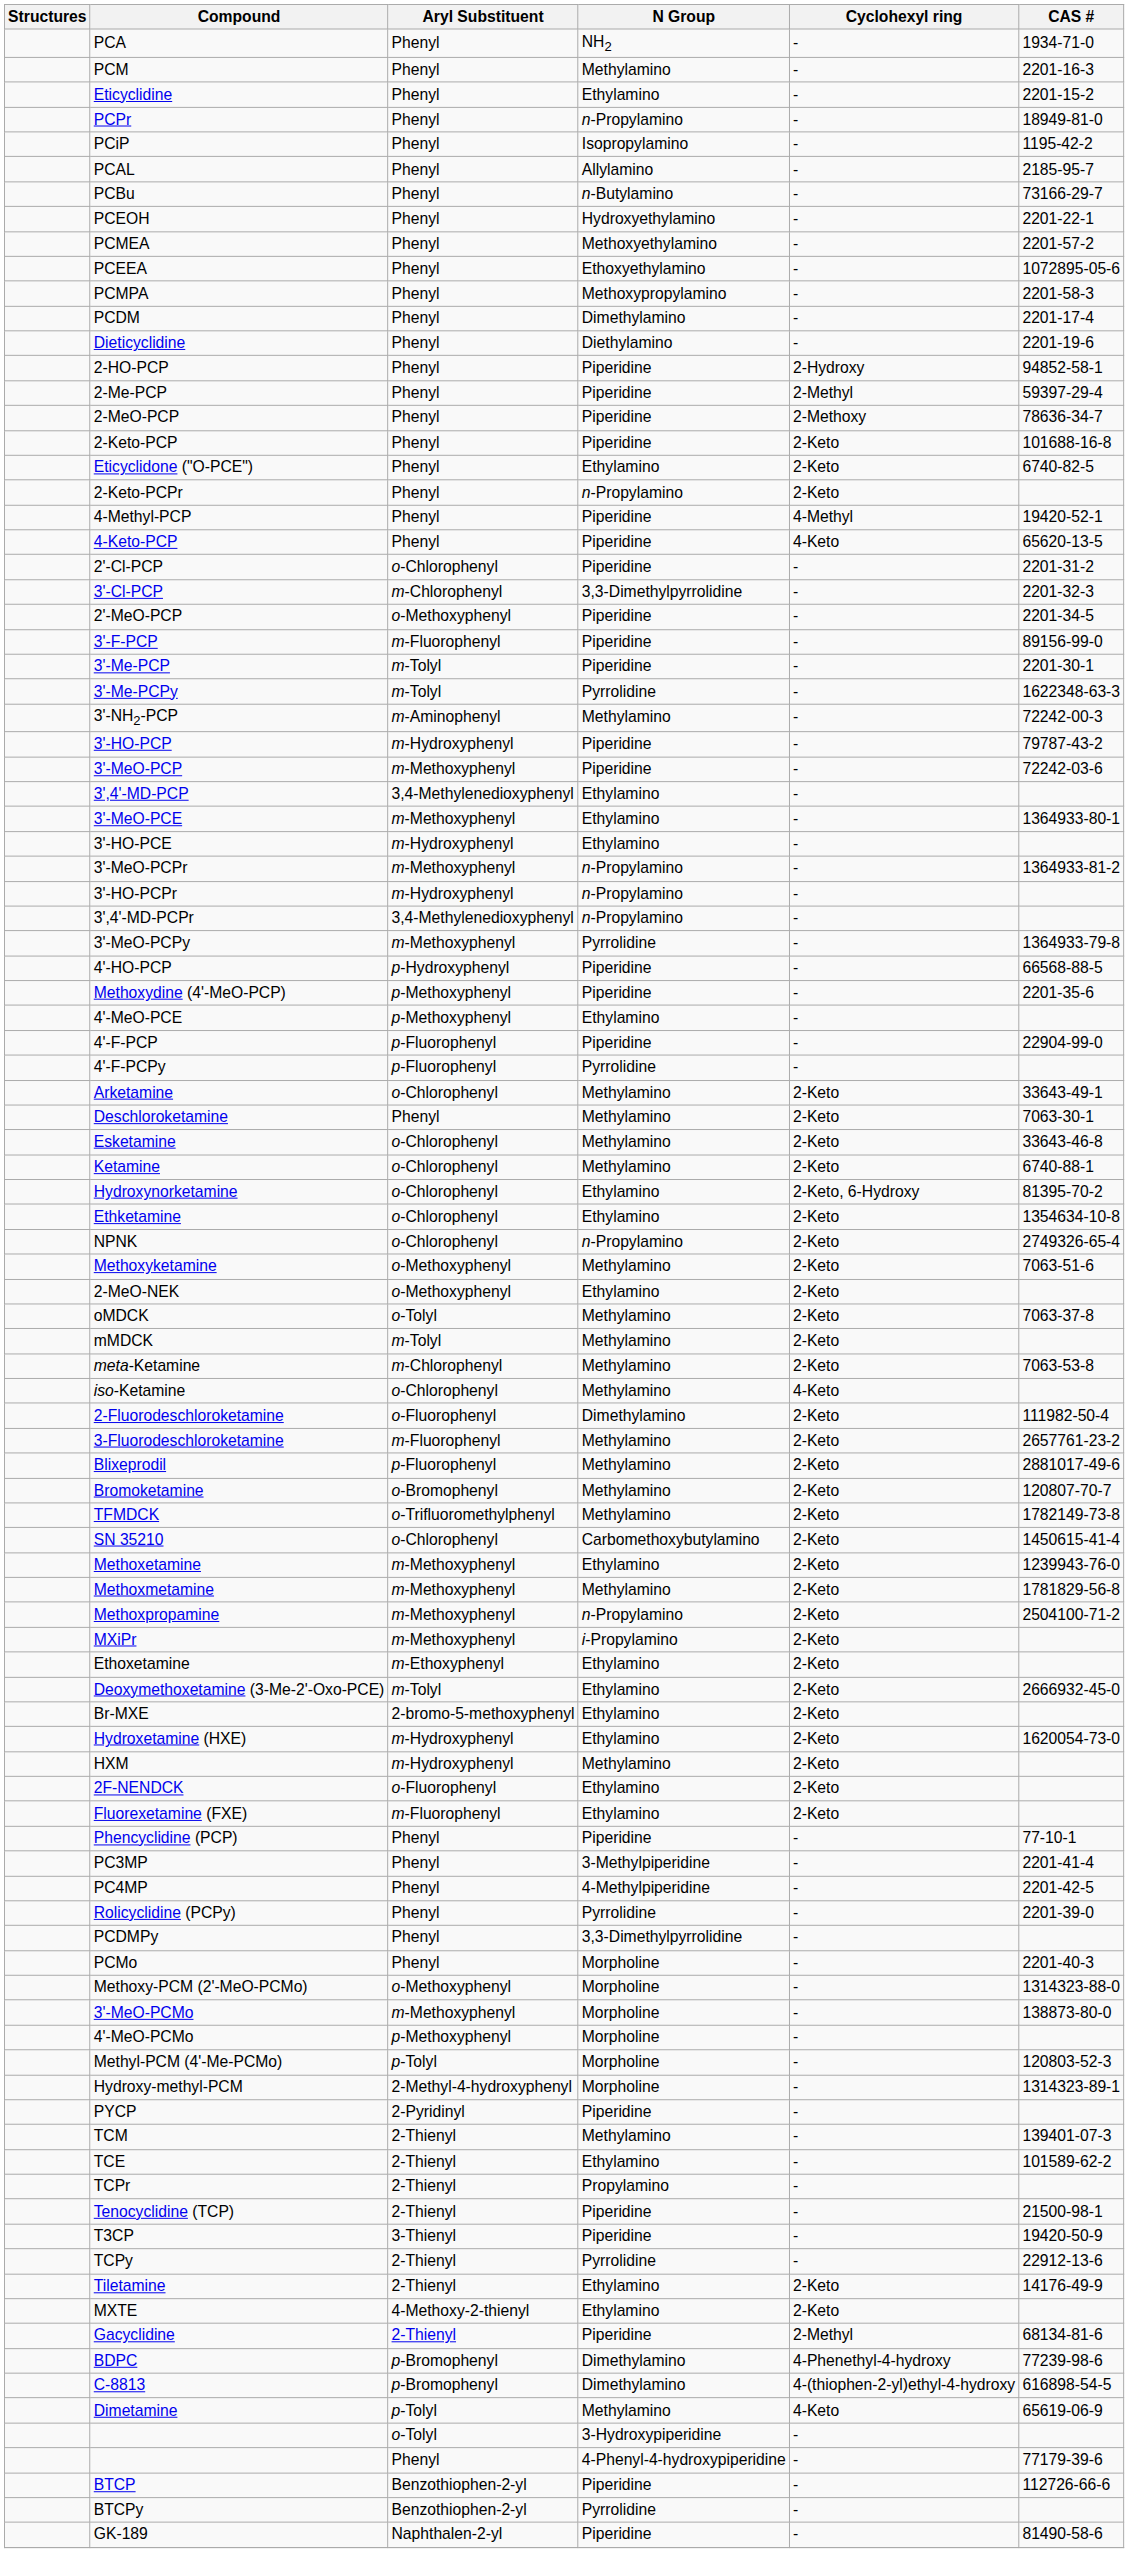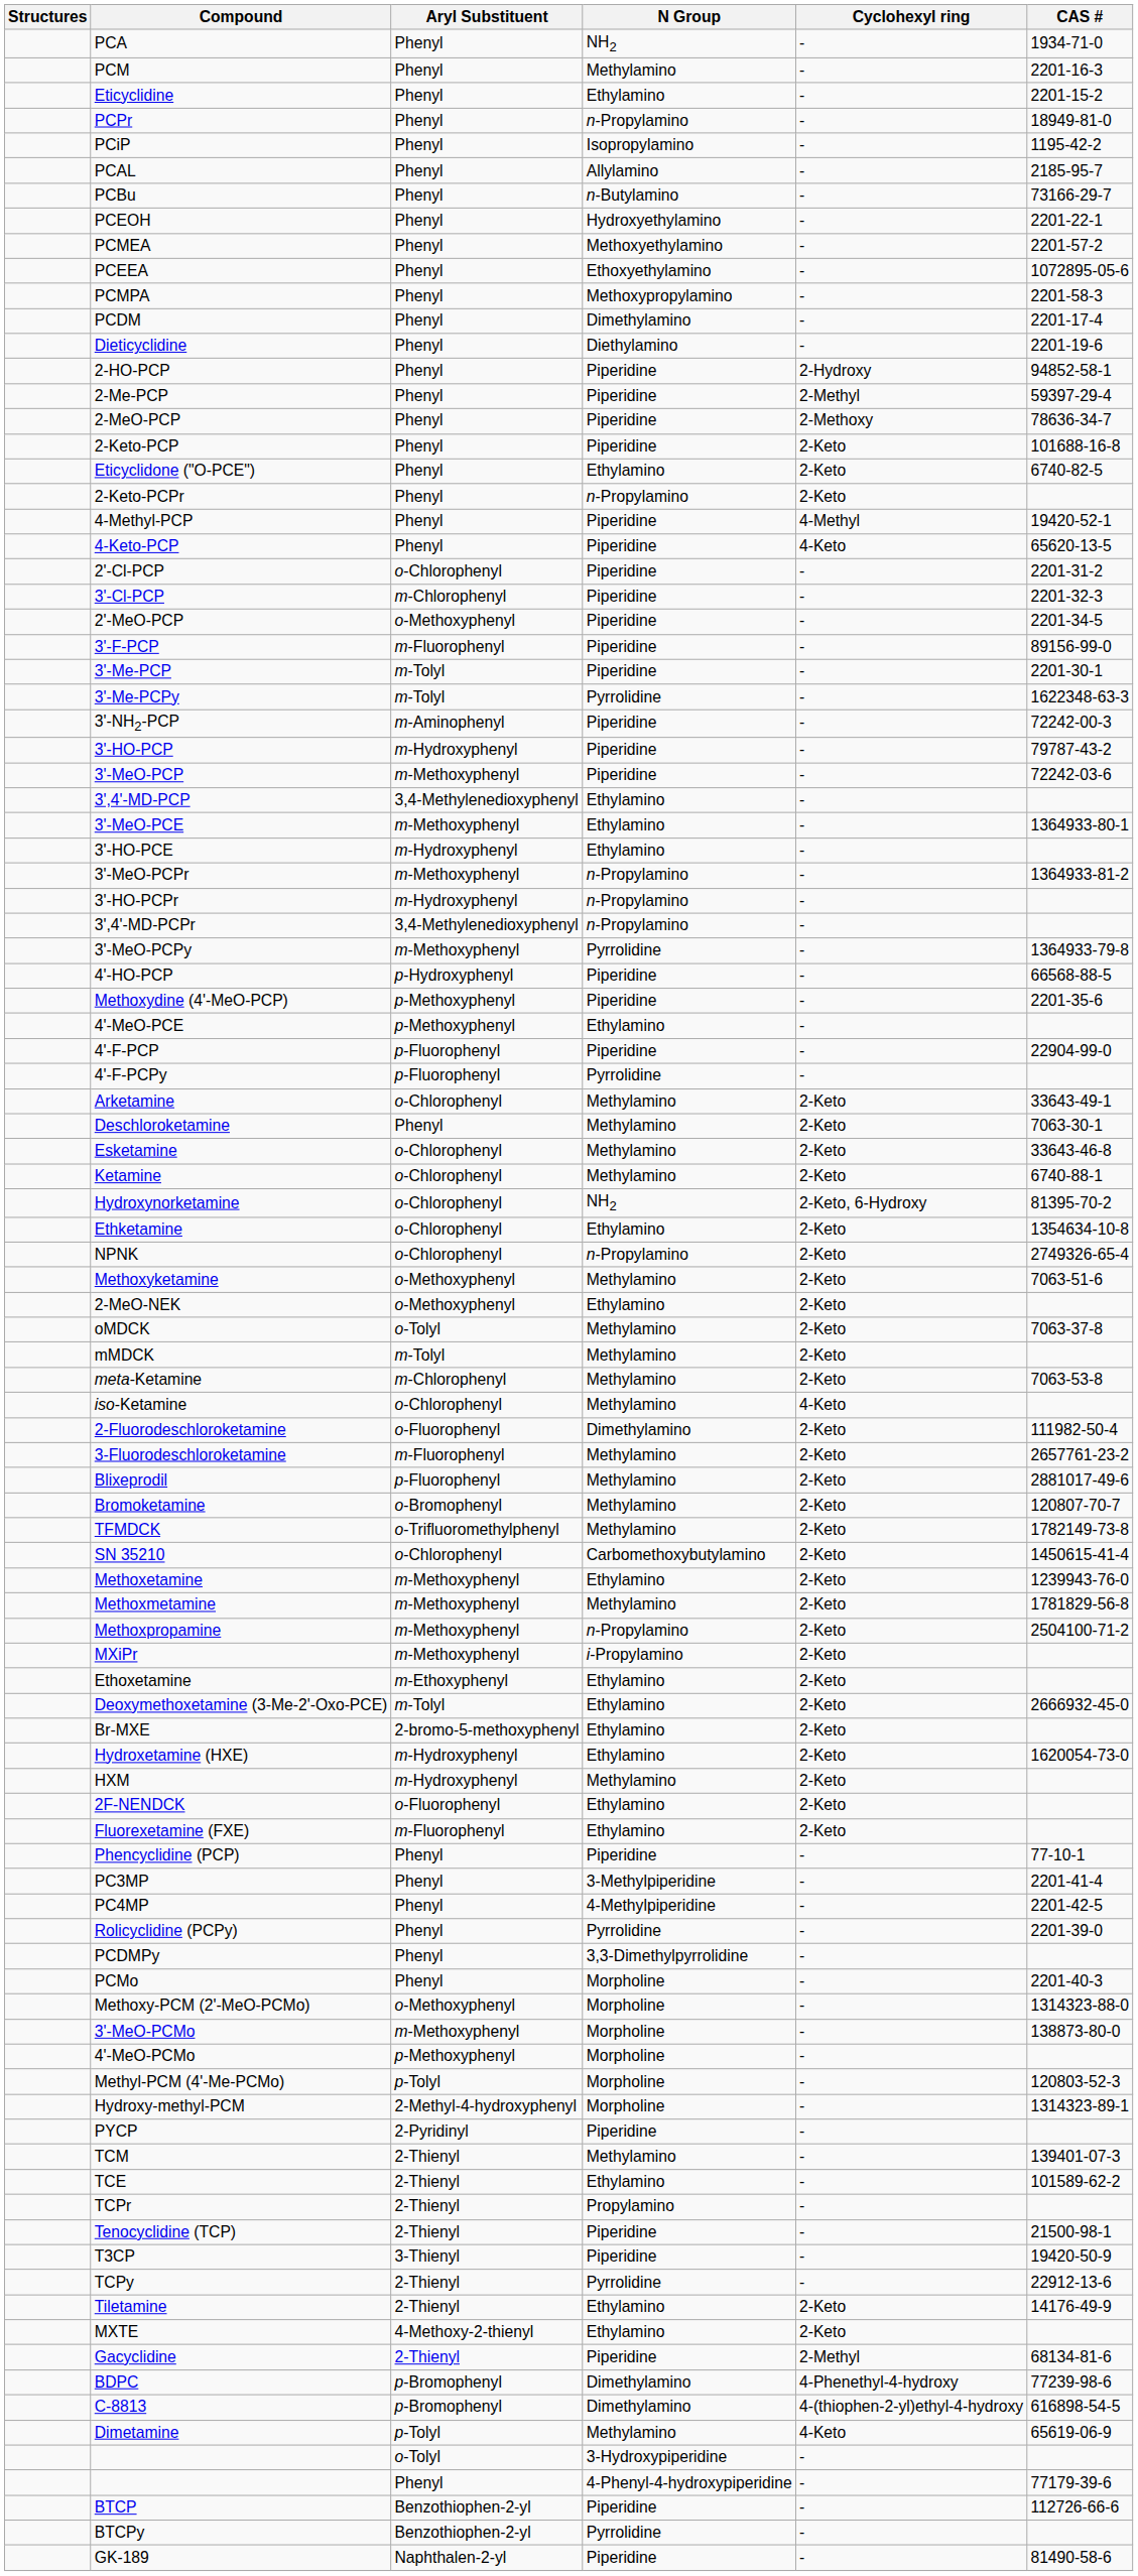3'-Cl-PCP | N Group: 3,3-Dimethylpyrrolidine -> Piperidine
3'-NH2-PCP | N Group: Methylamino -> Piperidine
Hydroxynorketamine | N Group: Ethylamino -> NH2
